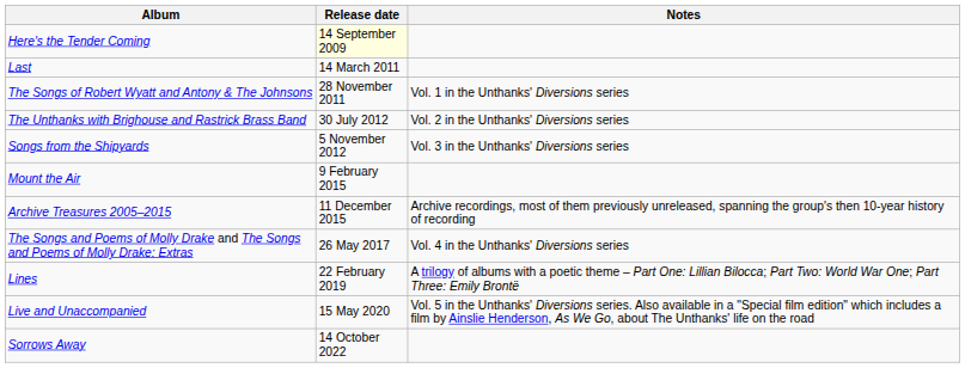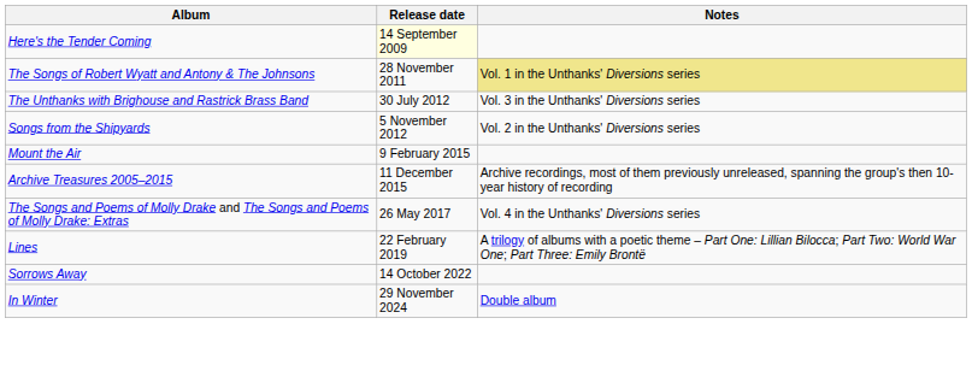- row: Last | 14 March 2011
The Songs of Robert Wyatt and Antony & The Johnsons | Notes: no background -> khaki background
The Unthanks with Brighouse and Rastrick Brass Band | Notes: Vol. 2 in the Unthanks' Diversions series -> Vol. 3 in the Unthanks' Diversions series
Songs from the Shipyards | Notes: Vol. 3 in the Unthanks' Diversions series -> Vol. 2 in the Unthanks' Diversions series
- row: Live and Unaccompanied | 15 May 2020 | Vol. 5 in the Unthanks' Diversions series. Also available in a "Special film edition" which includes a film by Ainslie Henderson, As We Go, about The Unthanks' life on the road
+ row: In Winter | 29 November 2024 | Double album
